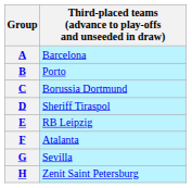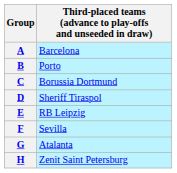F | column 2: Atalanta -> Sevilla
G | column 2: Sevilla -> Atalanta
